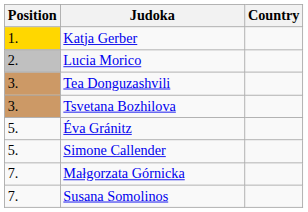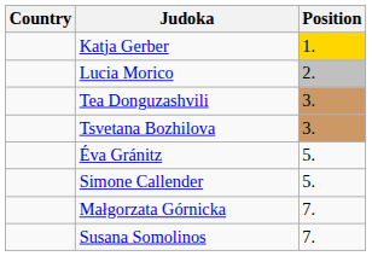columns swapped: Position <-> Country
